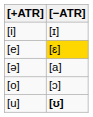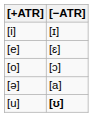[e] | [−ATR]: gold background -> no background
rows swapped: [ə] <-> [o]
